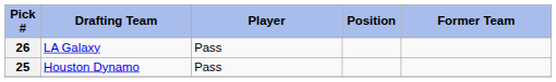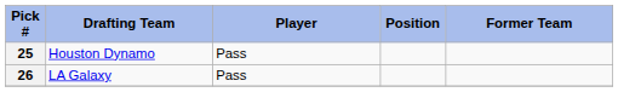rows swapped: 25 <-> 26
